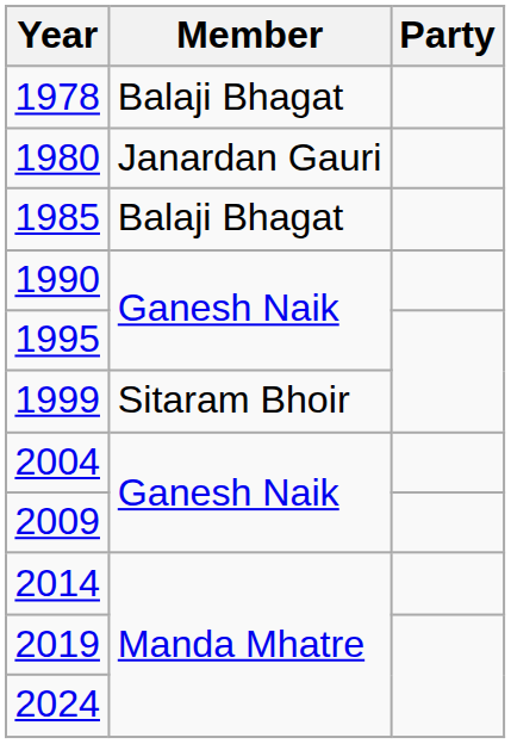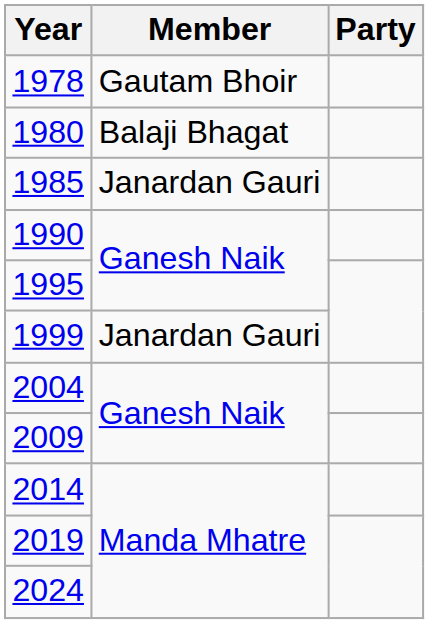1978 | Member: Balaji Bhagat -> Gautam Bhoir
1980 | Member: Janardan Gauri -> Balaji Bhagat
1985 | Member: Balaji Bhagat -> Janardan Gauri
1999 | Member: Sitaram Bhoir -> Janardan Gauri
